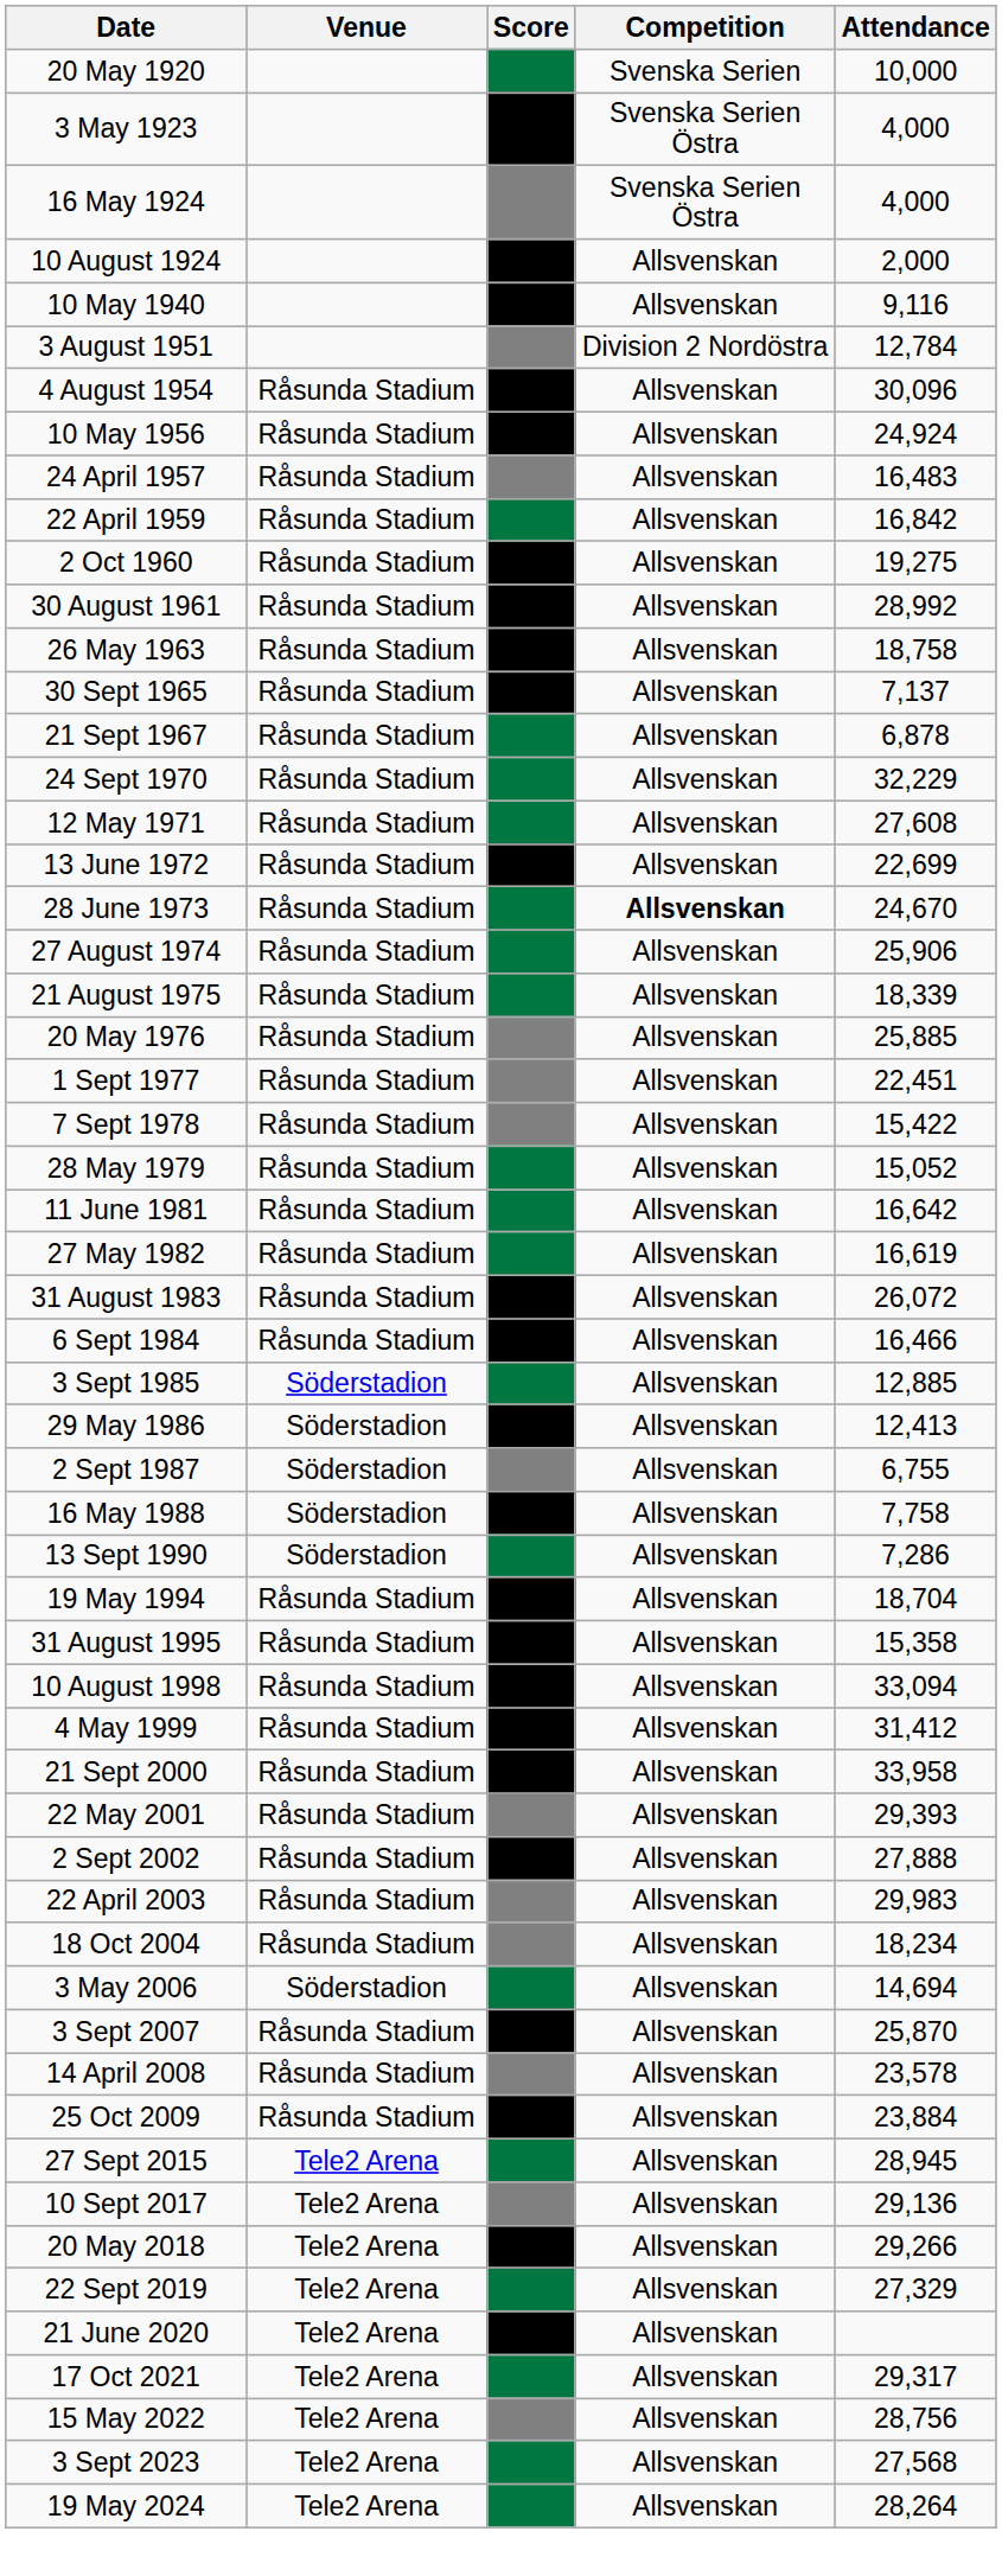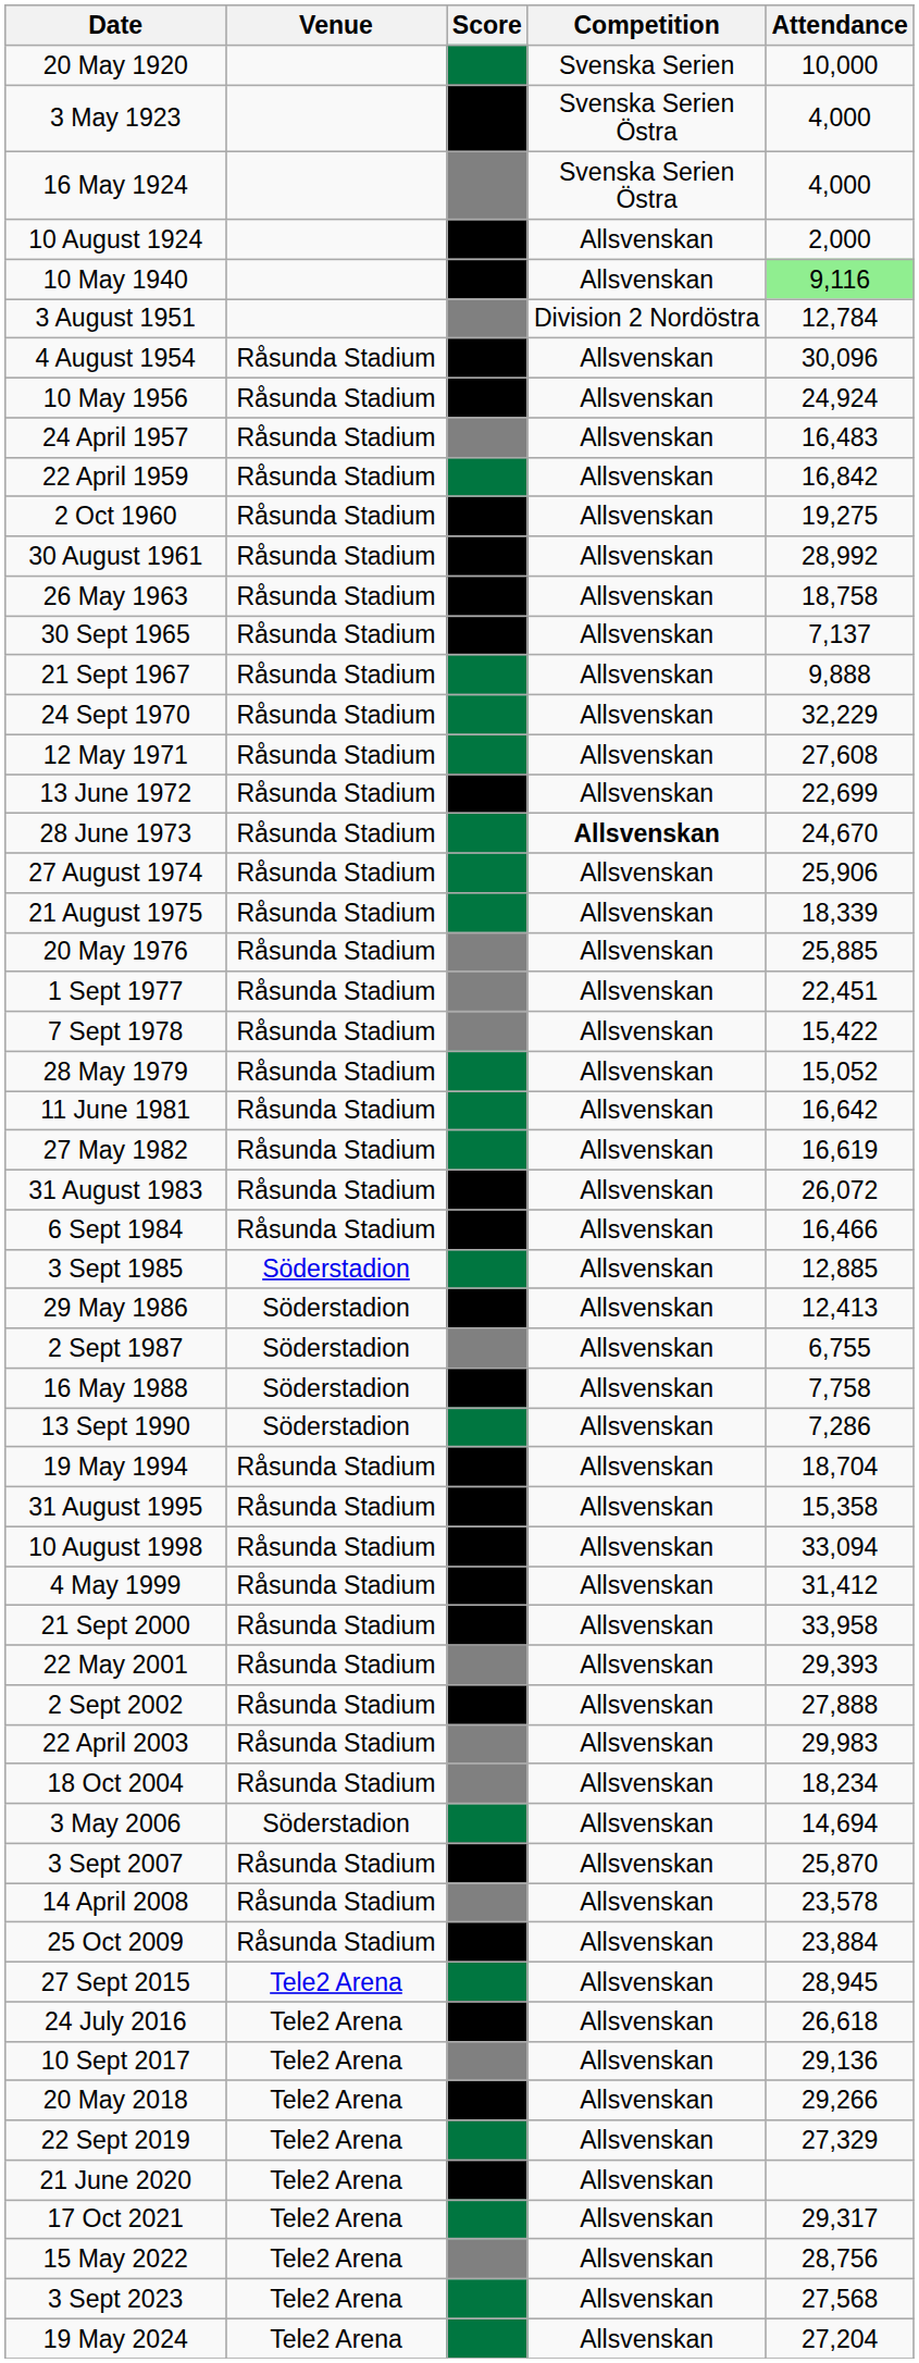10 May 1940 | Attendance: no background -> lightgreen background
21 Sept 1967 | Attendance: 6,878 -> 9,888
+ row: 24 July 2016 | Tele2 Arena | Allsvenskan | 26,618
19 May 2024 | Attendance: 28,264 -> 27,204
